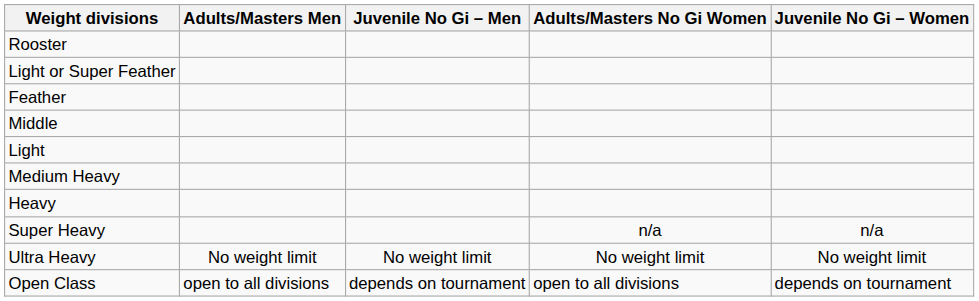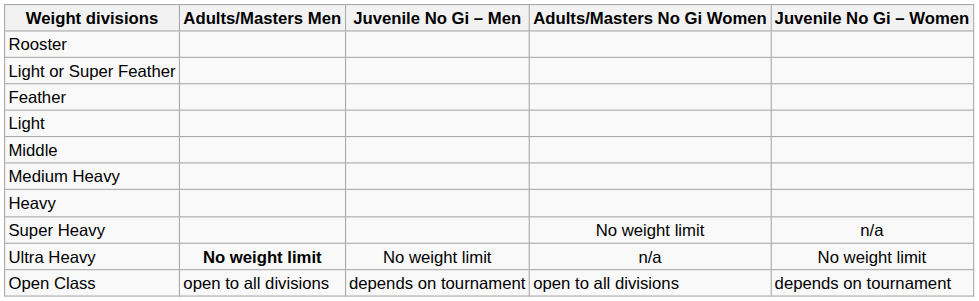rows swapped: Light <-> Middle
Super Heavy | Adults/Masters No Gi Women: n/a -> No weight limit
Ultra Heavy | Adults/Masters Men: normal -> bold
Ultra Heavy | Adults/Masters No Gi Women: No weight limit -> n/a
